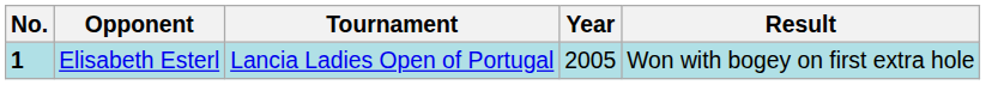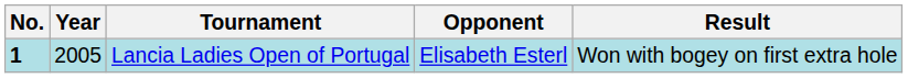columns swapped: Year <-> Opponent
